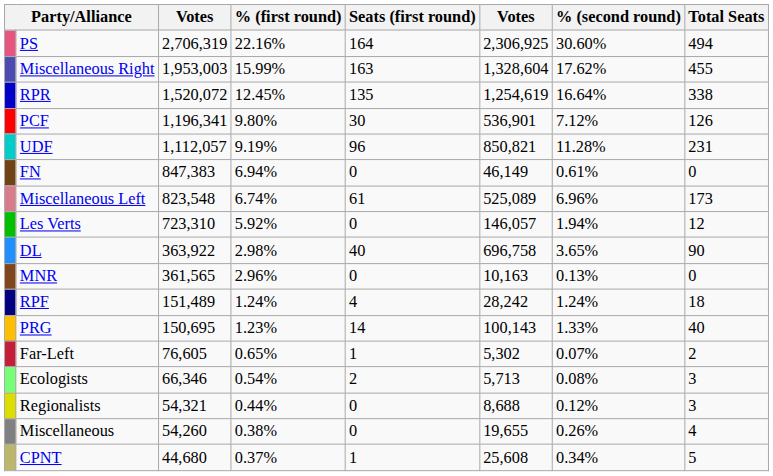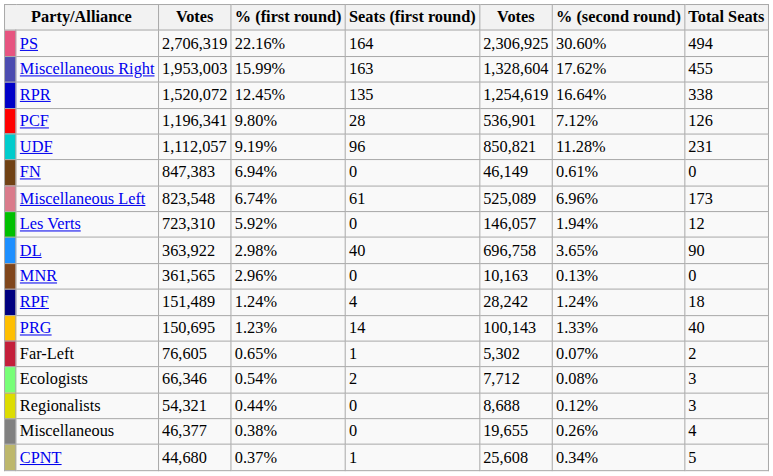PCF | Seats (first round): 30 -> 28
Ecologists | column 6: 5,713 -> 7,712
Miscellaneous | column 3: 54,260 -> 46,377
